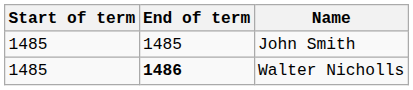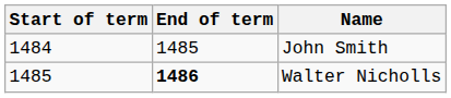John Smith | Start of term: 1485 -> 1484
